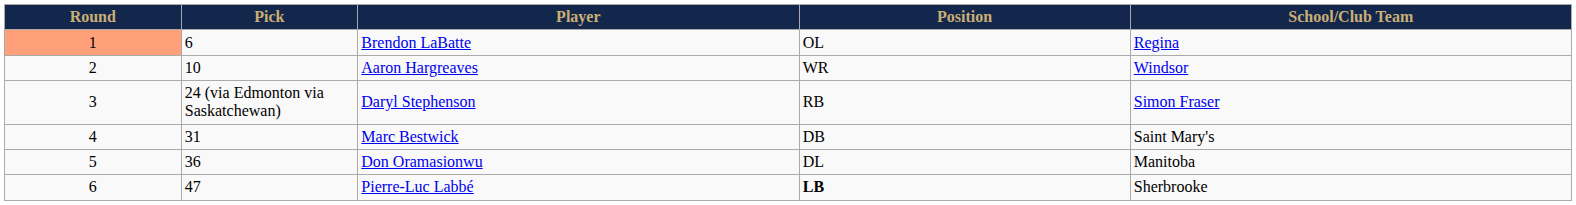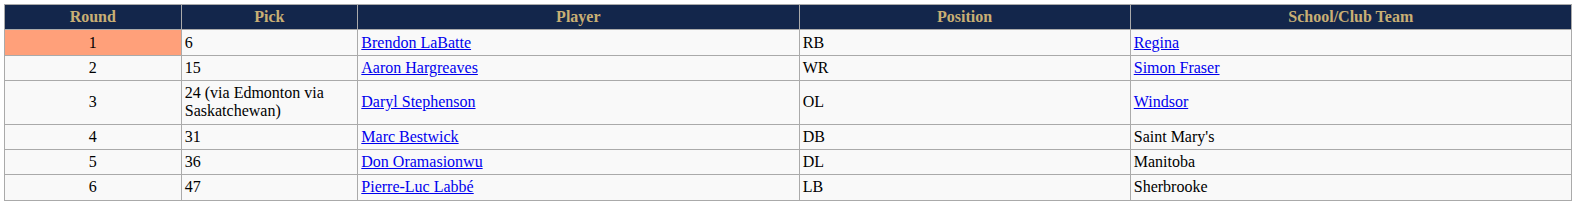Brendon LaBatte | Position: OL -> RB
Aaron Hargreaves | Pick: 10 -> 15
Aaron Hargreaves | School/Club Team: Windsor -> Simon Fraser
Daryl Stephenson | Position: RB -> OL
Daryl Stephenson | School/Club Team: Simon Fraser -> Windsor
Pierre-Luc Labbé | Position: bold -> normal
